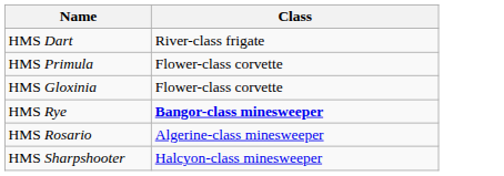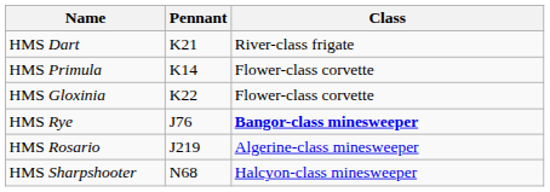+ column: Pennant | K21 | K14 | K22 | J76 | J219 | N68
